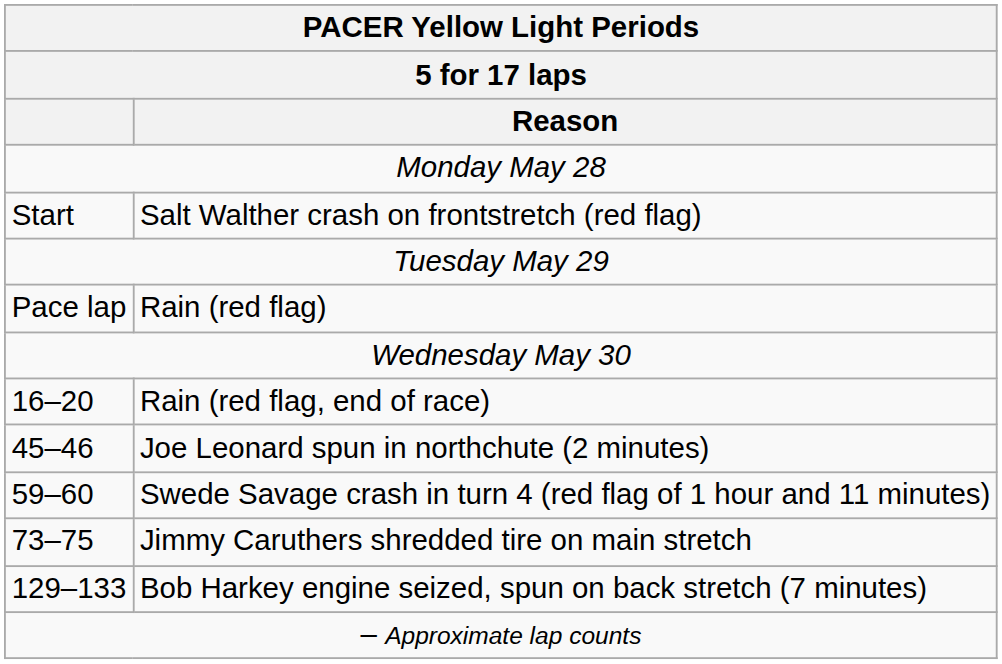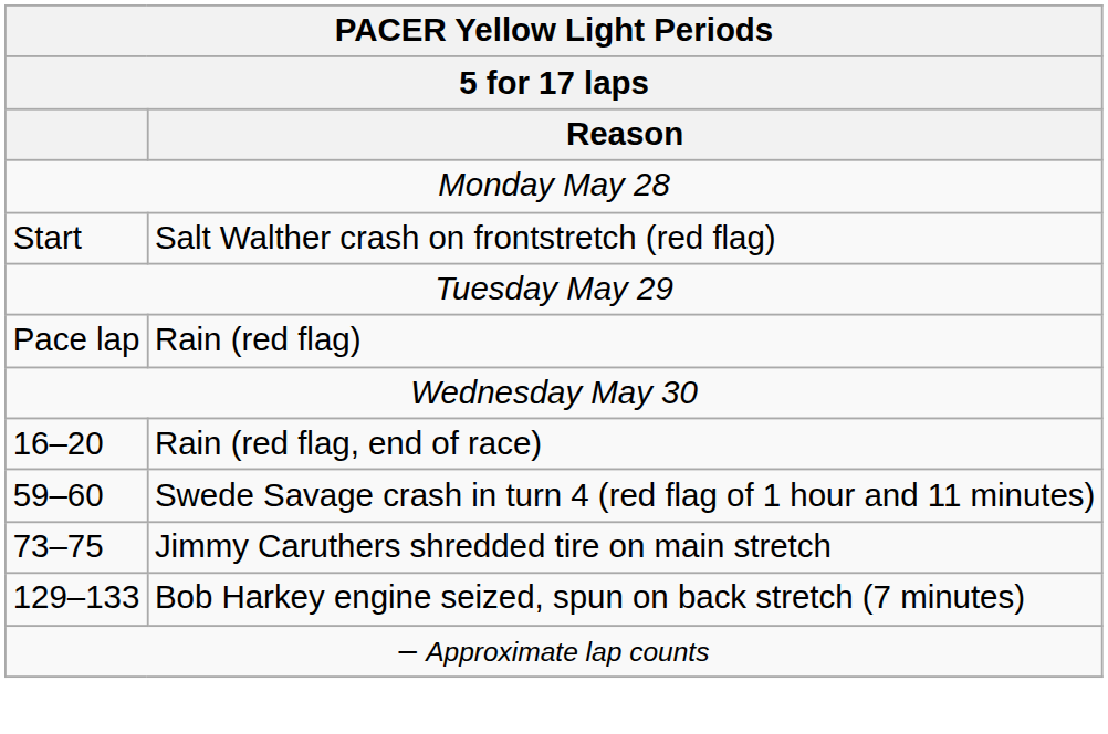- row: 45–46 | Joe Leonard spun in northchute (2 minutes)
